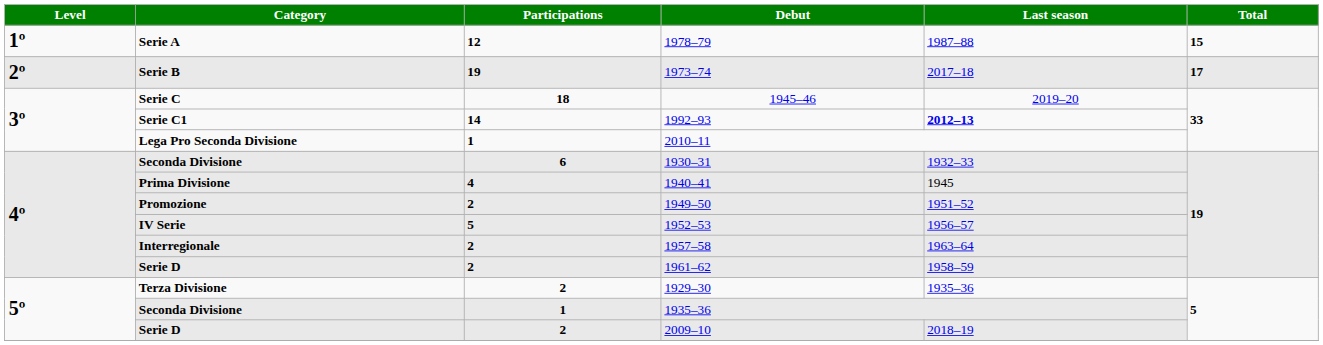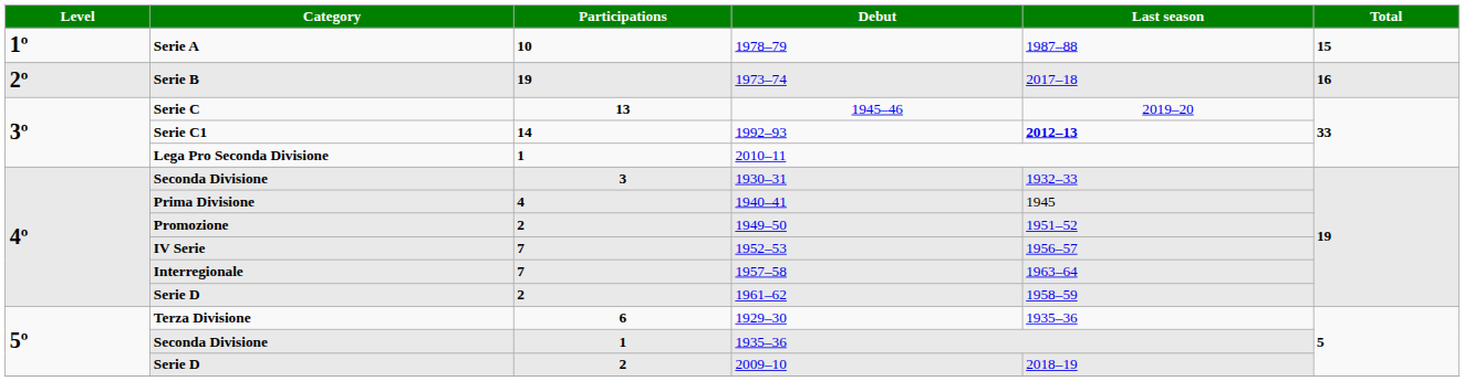1978–79 | Participations: 12 -> 10
1973–74 | Total: 17 -> 16
1945–46 | Participations: 18 -> 13
1930–31 | Participations: 6 -> 3
1952–53 | Participations: 5 -> 7
1957–58 | Participations: 2 -> 7
1929–30 | Participations: 2 -> 6
